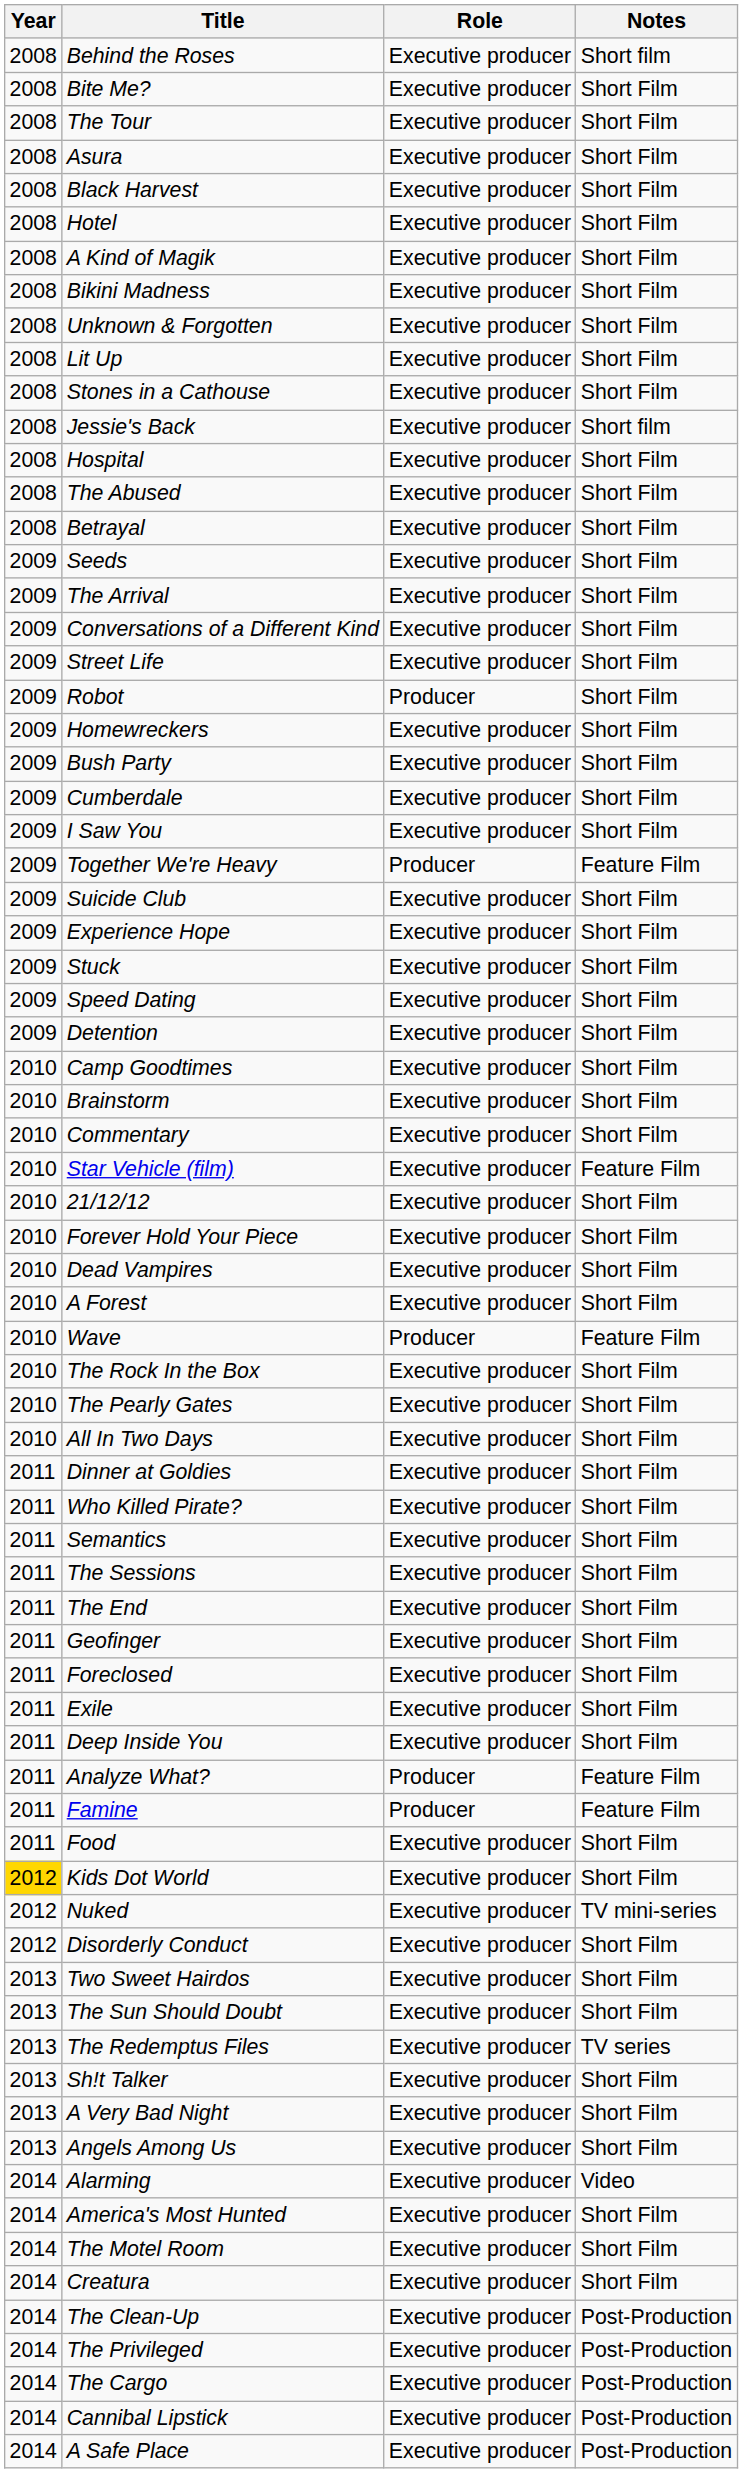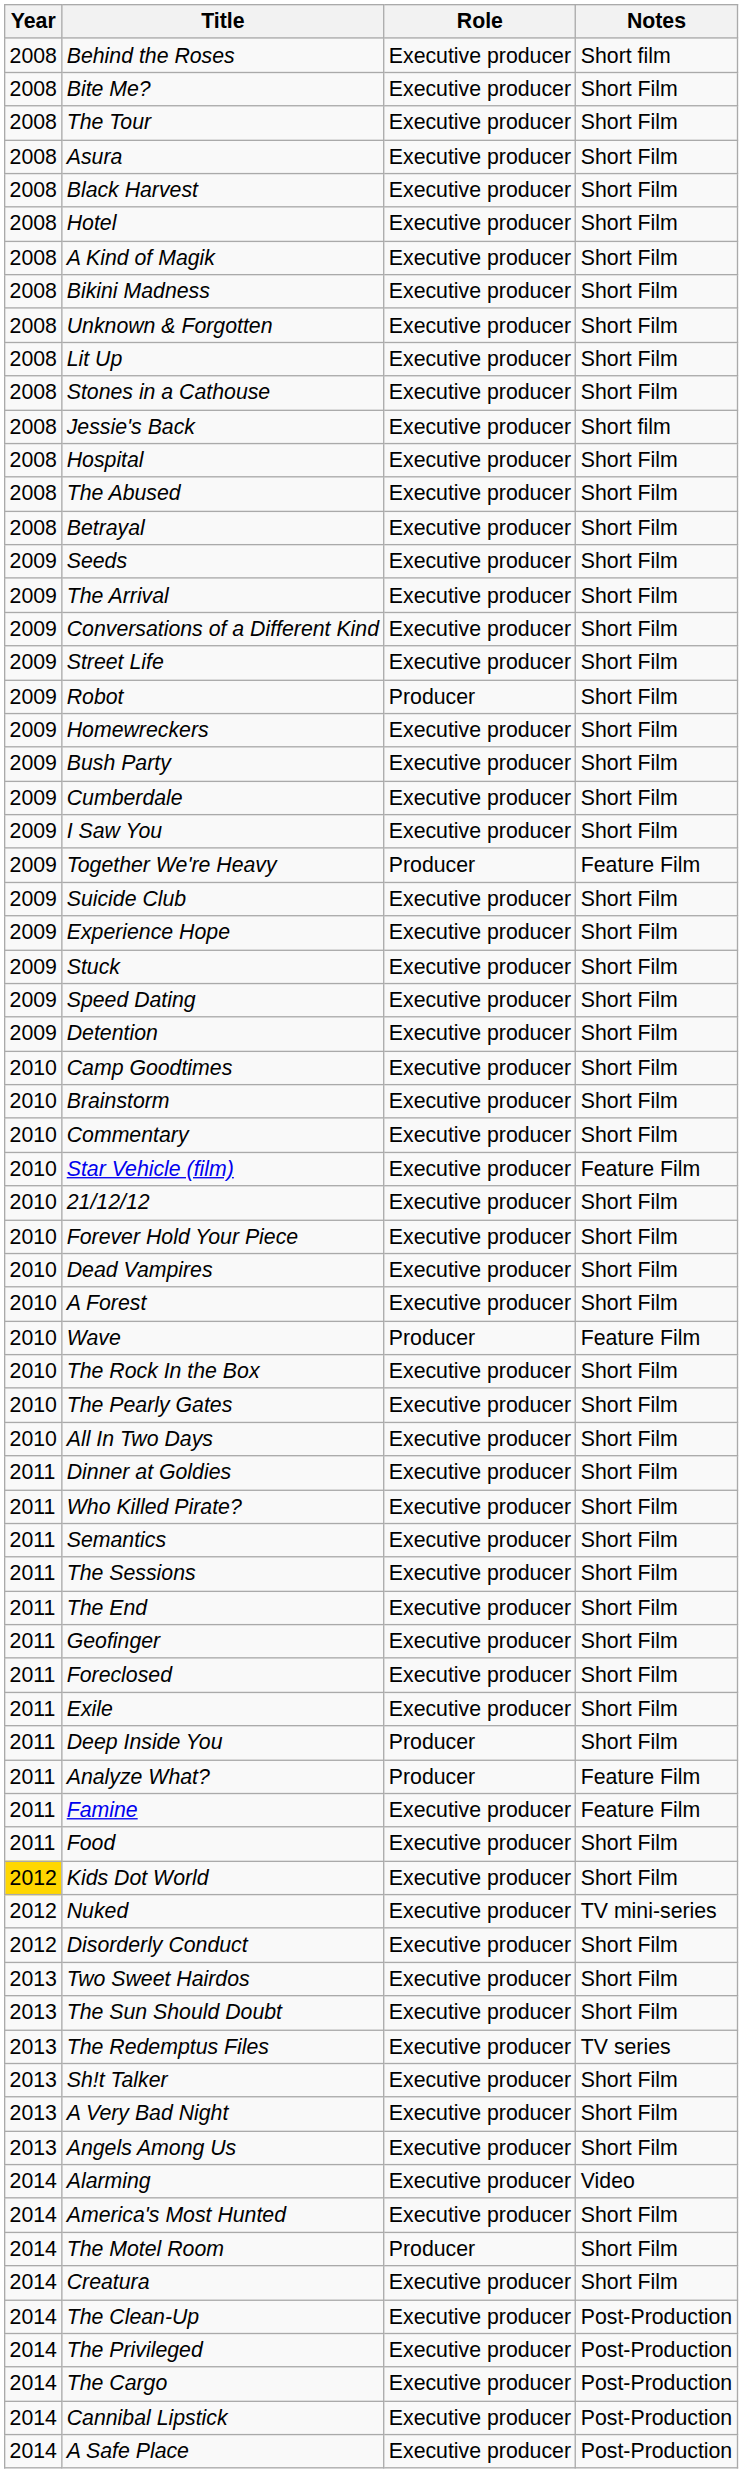Deep Inside You | Role: Executive producer -> Producer
Famine | Role: Producer -> Executive producer
The Motel Room | Role: Executive producer -> Producer
